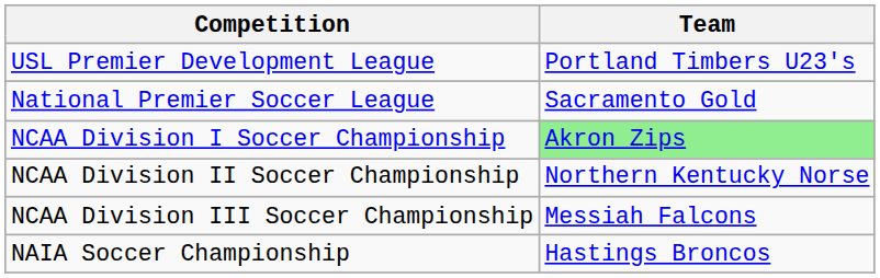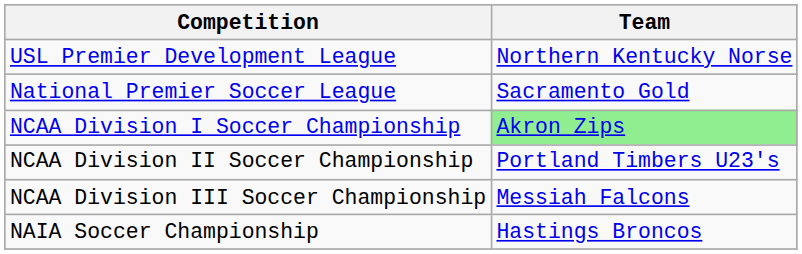USL Premier Development League | Team: Portland Timbers U23's -> Northern Kentucky Norse
NCAA Division II Soccer Championship | Team: Northern Kentucky Norse -> Portland Timbers U23's
